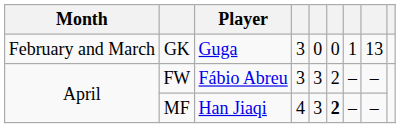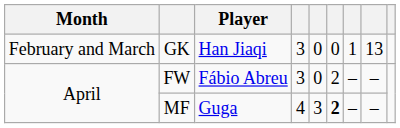GK | Player: Guga -> Han Jiaqi
FW | column 5: 3 -> 0
MF | Player: Han Jiaqi -> Guga
